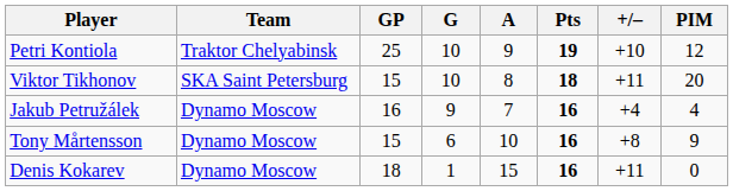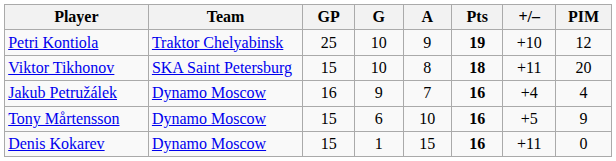Tony Mårtensson | +/–: +8 -> +5
Denis Kokarev | GP: 18 -> 15
